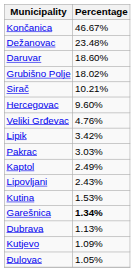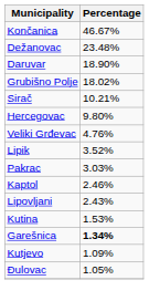Daruvar | Percentage: 18.60% -> 18.90%
Hercegovac | Percentage: 9.60% -> 9.80%
Lipik | Percentage: 3.42% -> 3.52%
Kaptol | Percentage: 2.49% -> 2.46%
- row: Dubrava | 1.13%
